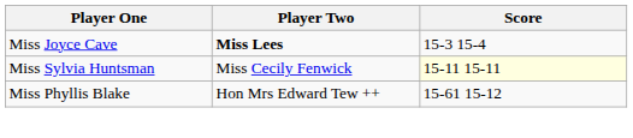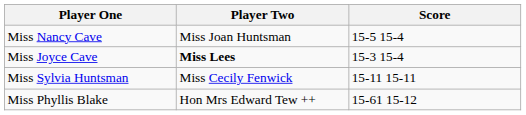+ row: Miss Nancy Cave | Miss Joan Huntsman | 15-5 15-4
Miss Sylvia Huntsman | Score: lightyellow background -> no background
